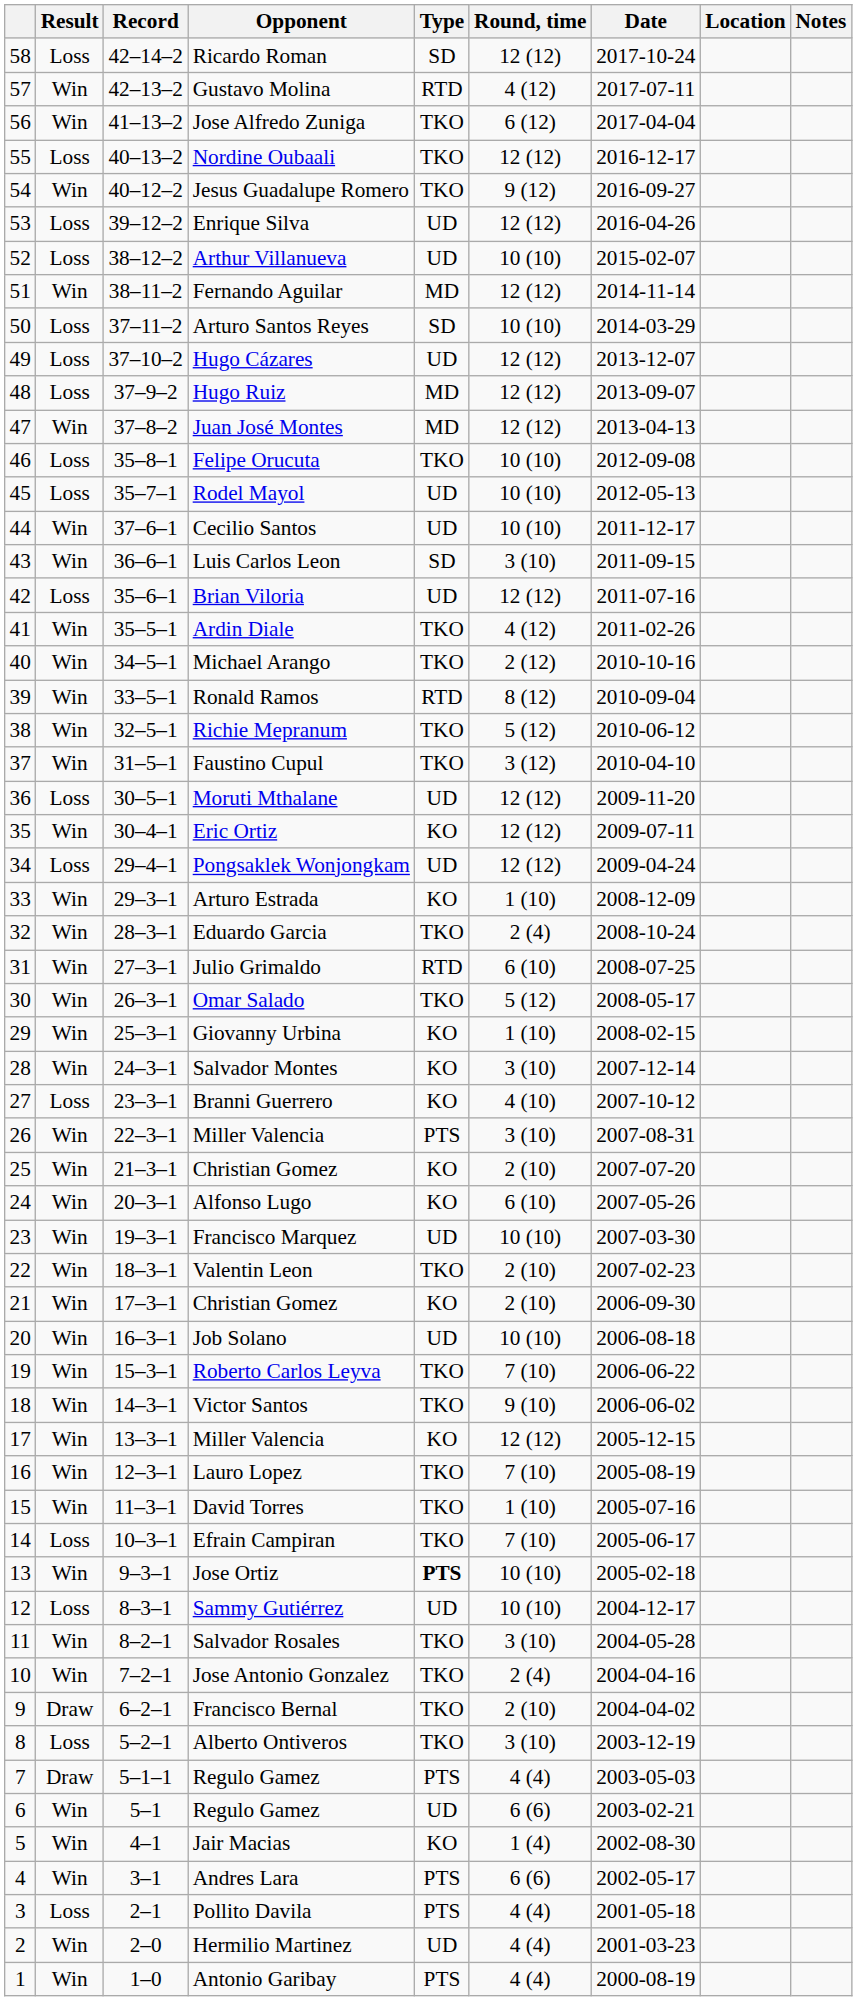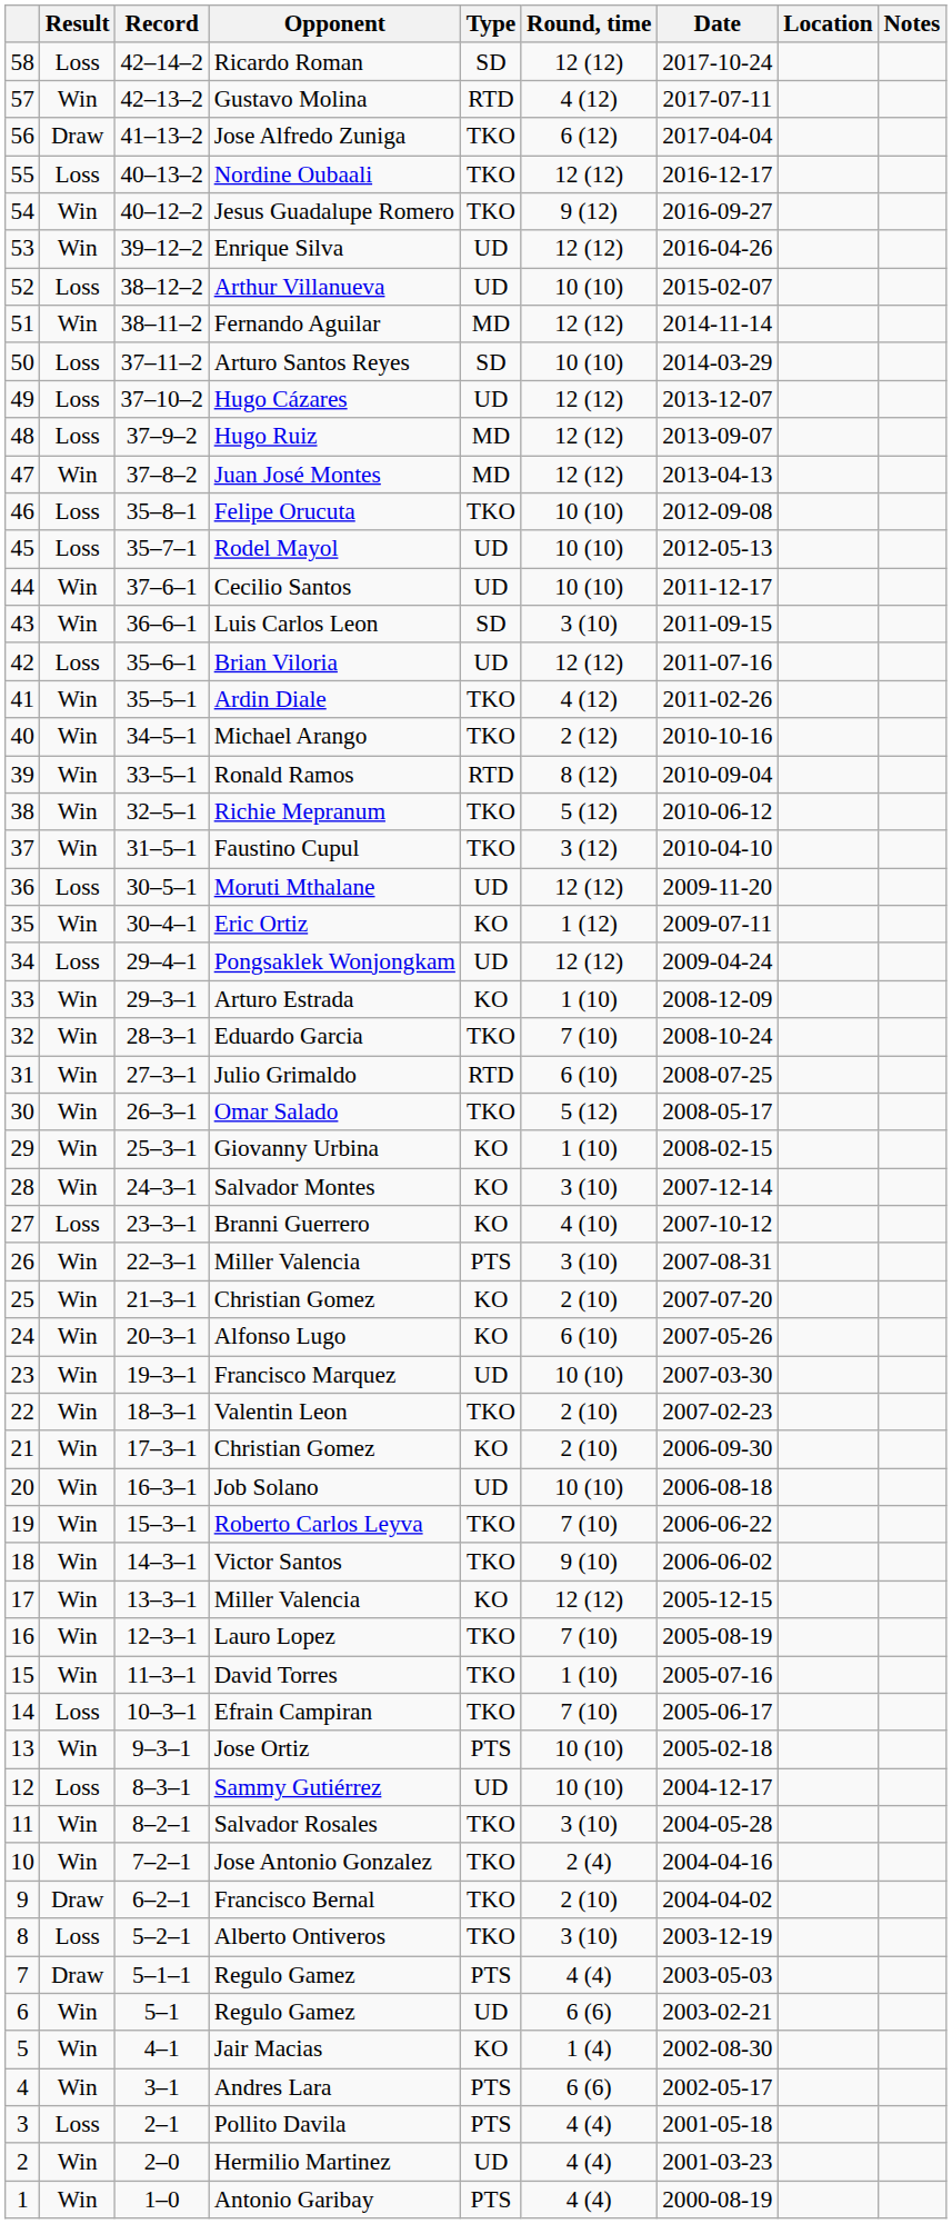Jose Alfredo Zuniga | Result: Win -> Draw
Enrique Silva | Result: Loss -> Win
Eric Ortiz | Round, time: 12 (12) -> 1 (12)
Eduardo Garcia | Round, time: 2 (4) -> 7 (10)
Jose Ortiz | Type: bold -> normal
